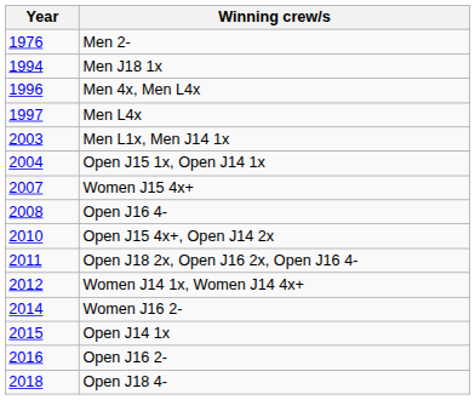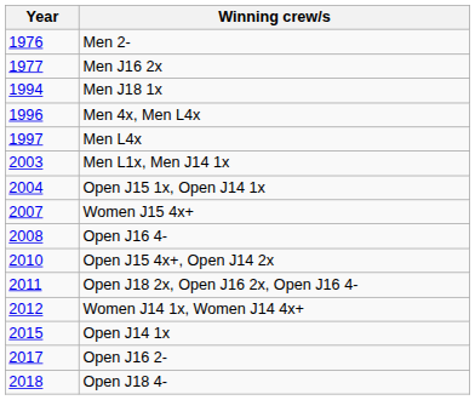+ row: 1977 | Men J16 2x
- row: 2014 | Women J16 2-
Open J16 2- | Year: 2016 -> 2017
